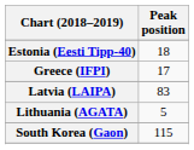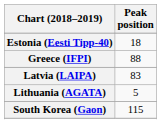Greece (IFPI) | Peak position: 17 -> 88
